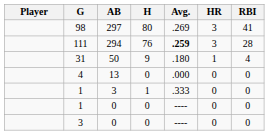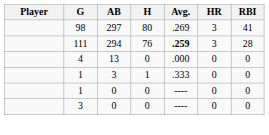- row: 31 | 50 | 9 | .180 | 1 | 4
